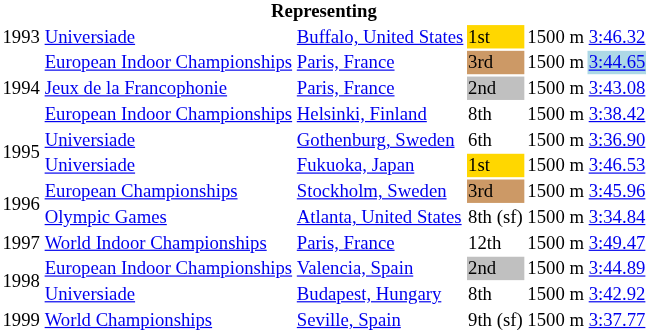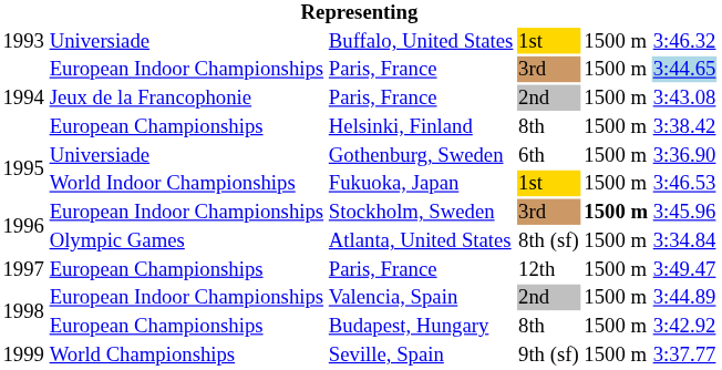Helsinki, Finland | column 2: European Indoor Championships -> European Championships
Fukuoka, Japan | column 2: Universiade -> World Indoor Championships
Stockholm, Sweden | column 2: European Championships -> European Indoor Championships
Stockholm, Sweden | column 5: normal -> bold
Paris, France / 12th | column 2: World Indoor Championships -> European Championships
Budapest, Hungary | column 2: Universiade -> European Championships
